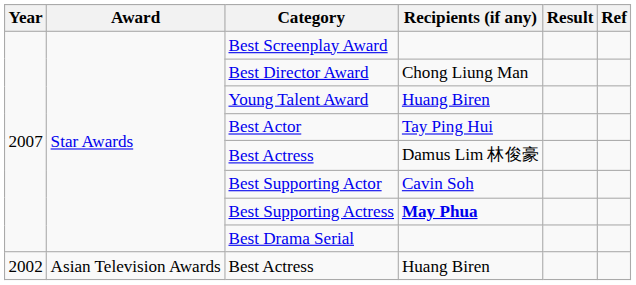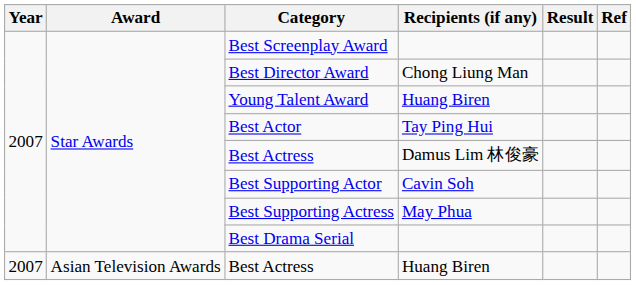Best Supporting Actress | Recipients (if any): bold -> normal
Asian Television Awards / Best Actress | Year: 2002 -> 2007
